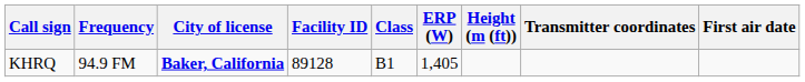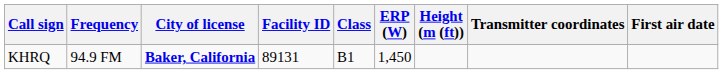KHRQ | Facility ID: 89128 -> 89131
KHRQ | ERP (W): 1,405 -> 1,450
